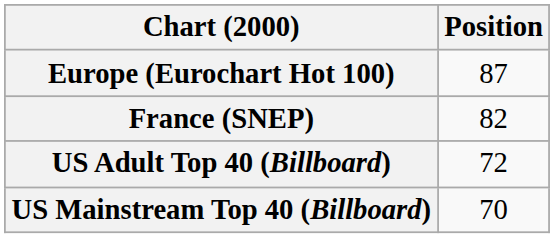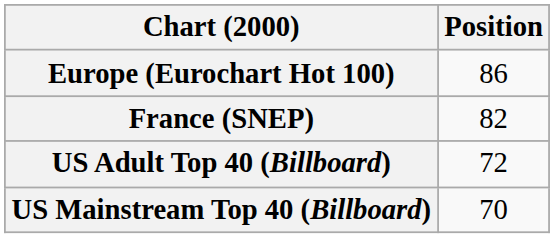Europe (Eurochart Hot 100) | Position: 87 -> 86
